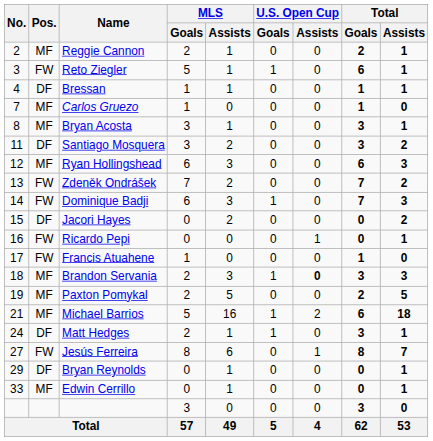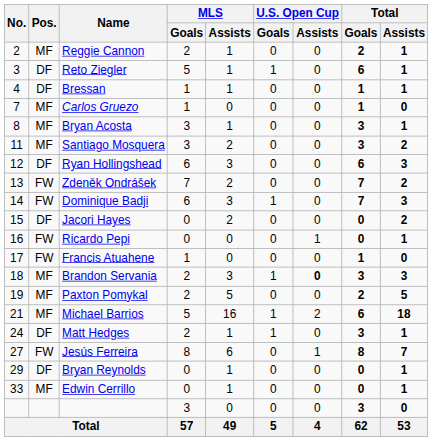Reto Ziegler | Pos.: FW -> DF
Santiago Mosquera | Pos.: DF -> MF
Ryan Hollingshead | Pos.: MF -> DF
